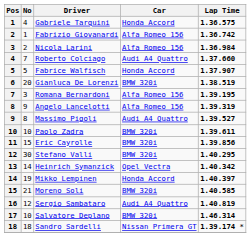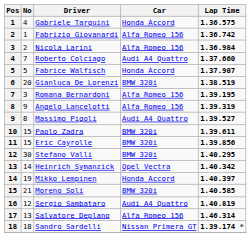Paolo Zadra | No: 10 -> 15
Salvatore Deplano | No: 10 -> 13
Salvatore Deplano | Car: BMW 320i -> Alfa Romeo 156
